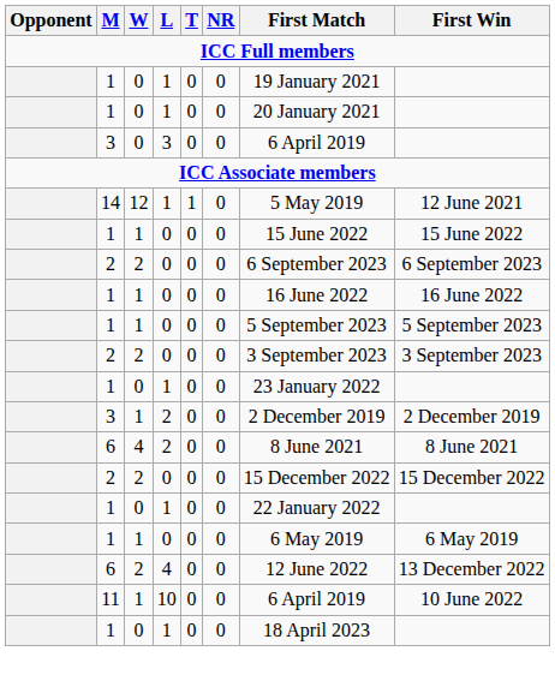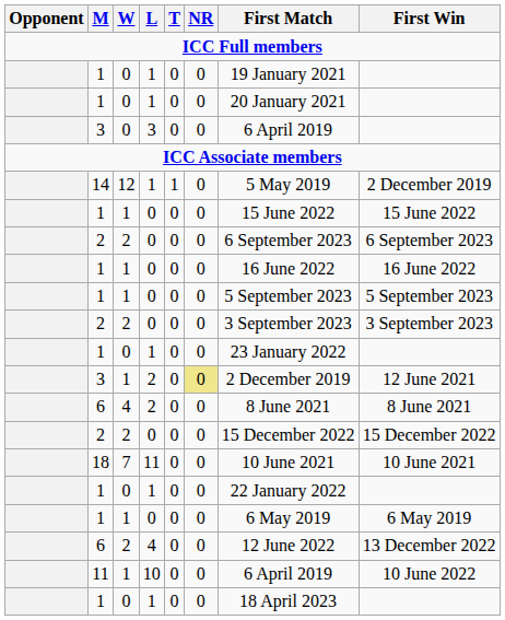14 | First Win: 12 June 2021 -> 2 December 2019
3 / 2 | NR: no background -> khaki background
3 / 2 | First Win: 2 December 2019 -> 12 June 2021
+ row: 18 | 7 | 11 | 0 | 0 | 10 June 2021 | 10 June 2021
